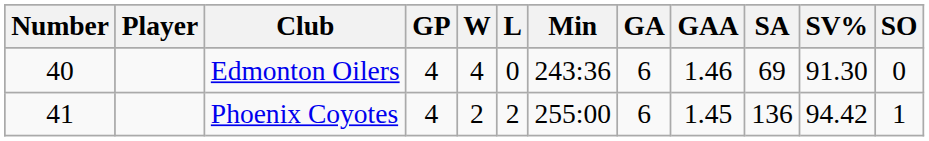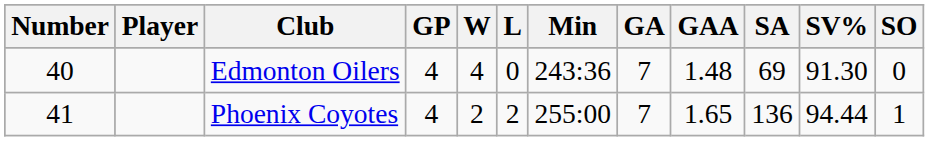Edmonton Oilers | GA: 6 -> 7
Edmonton Oilers | GAA: 1.46 -> 1.48
Phoenix Coyotes | GA: 6 -> 7
Phoenix Coyotes | GAA: 1.45 -> 1.65
Phoenix Coyotes | SV%: 94.42 -> 94.44
